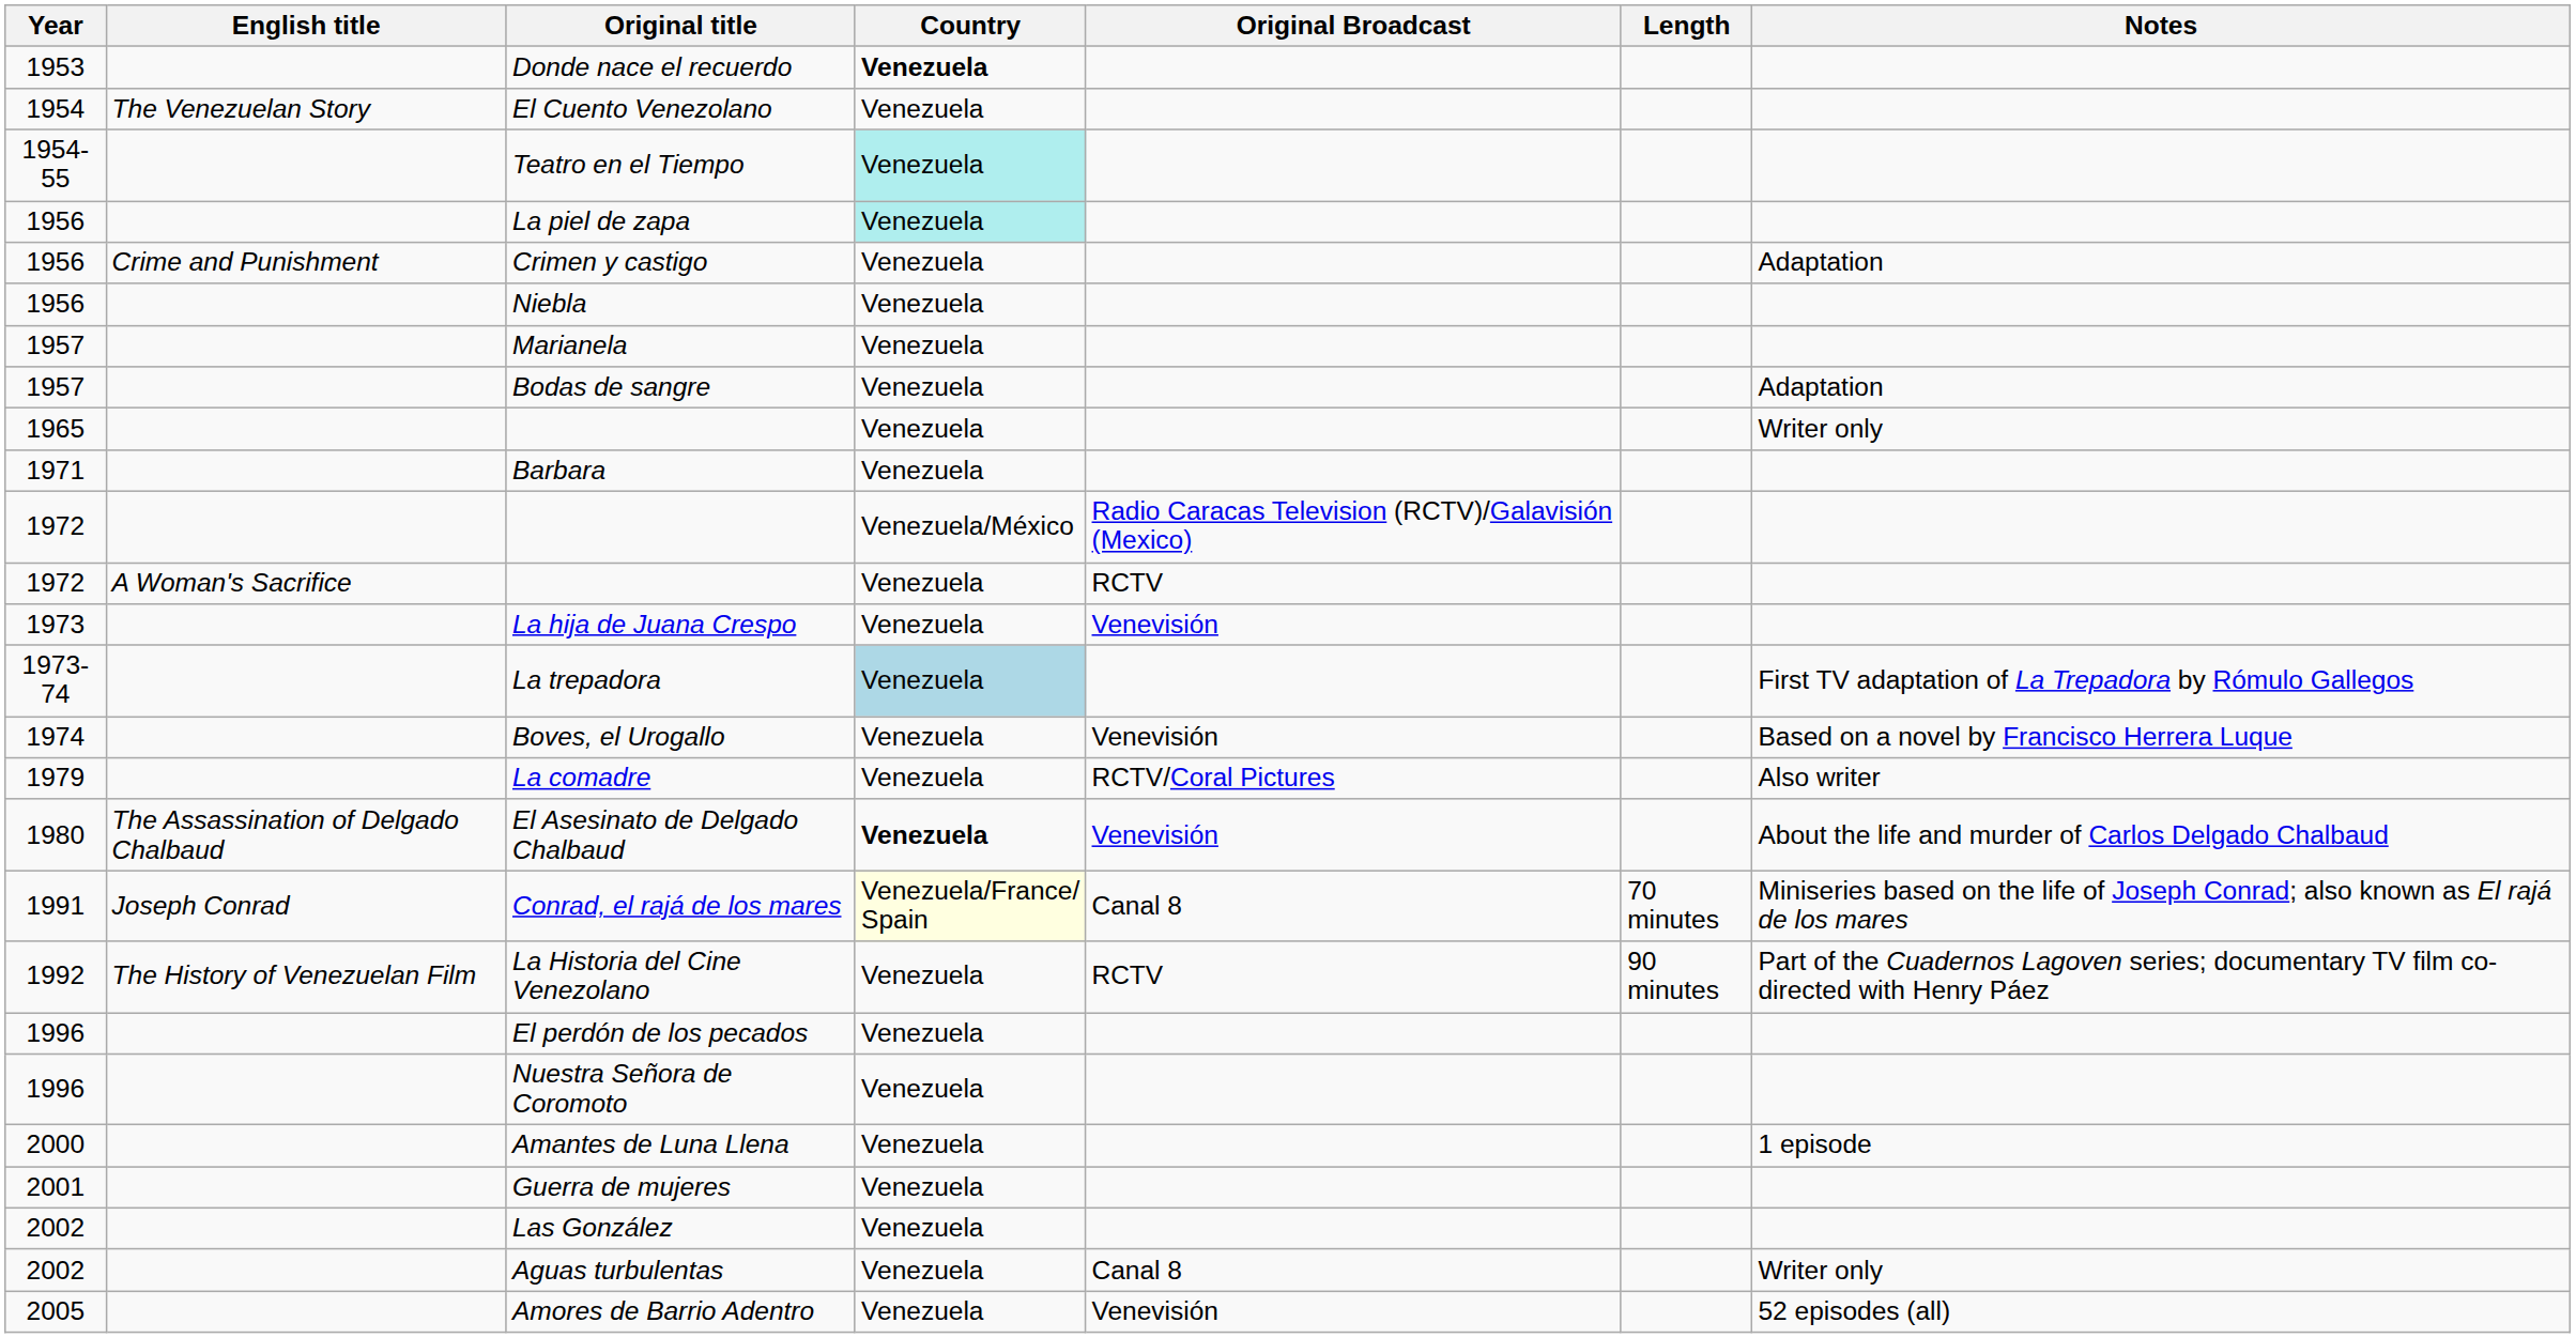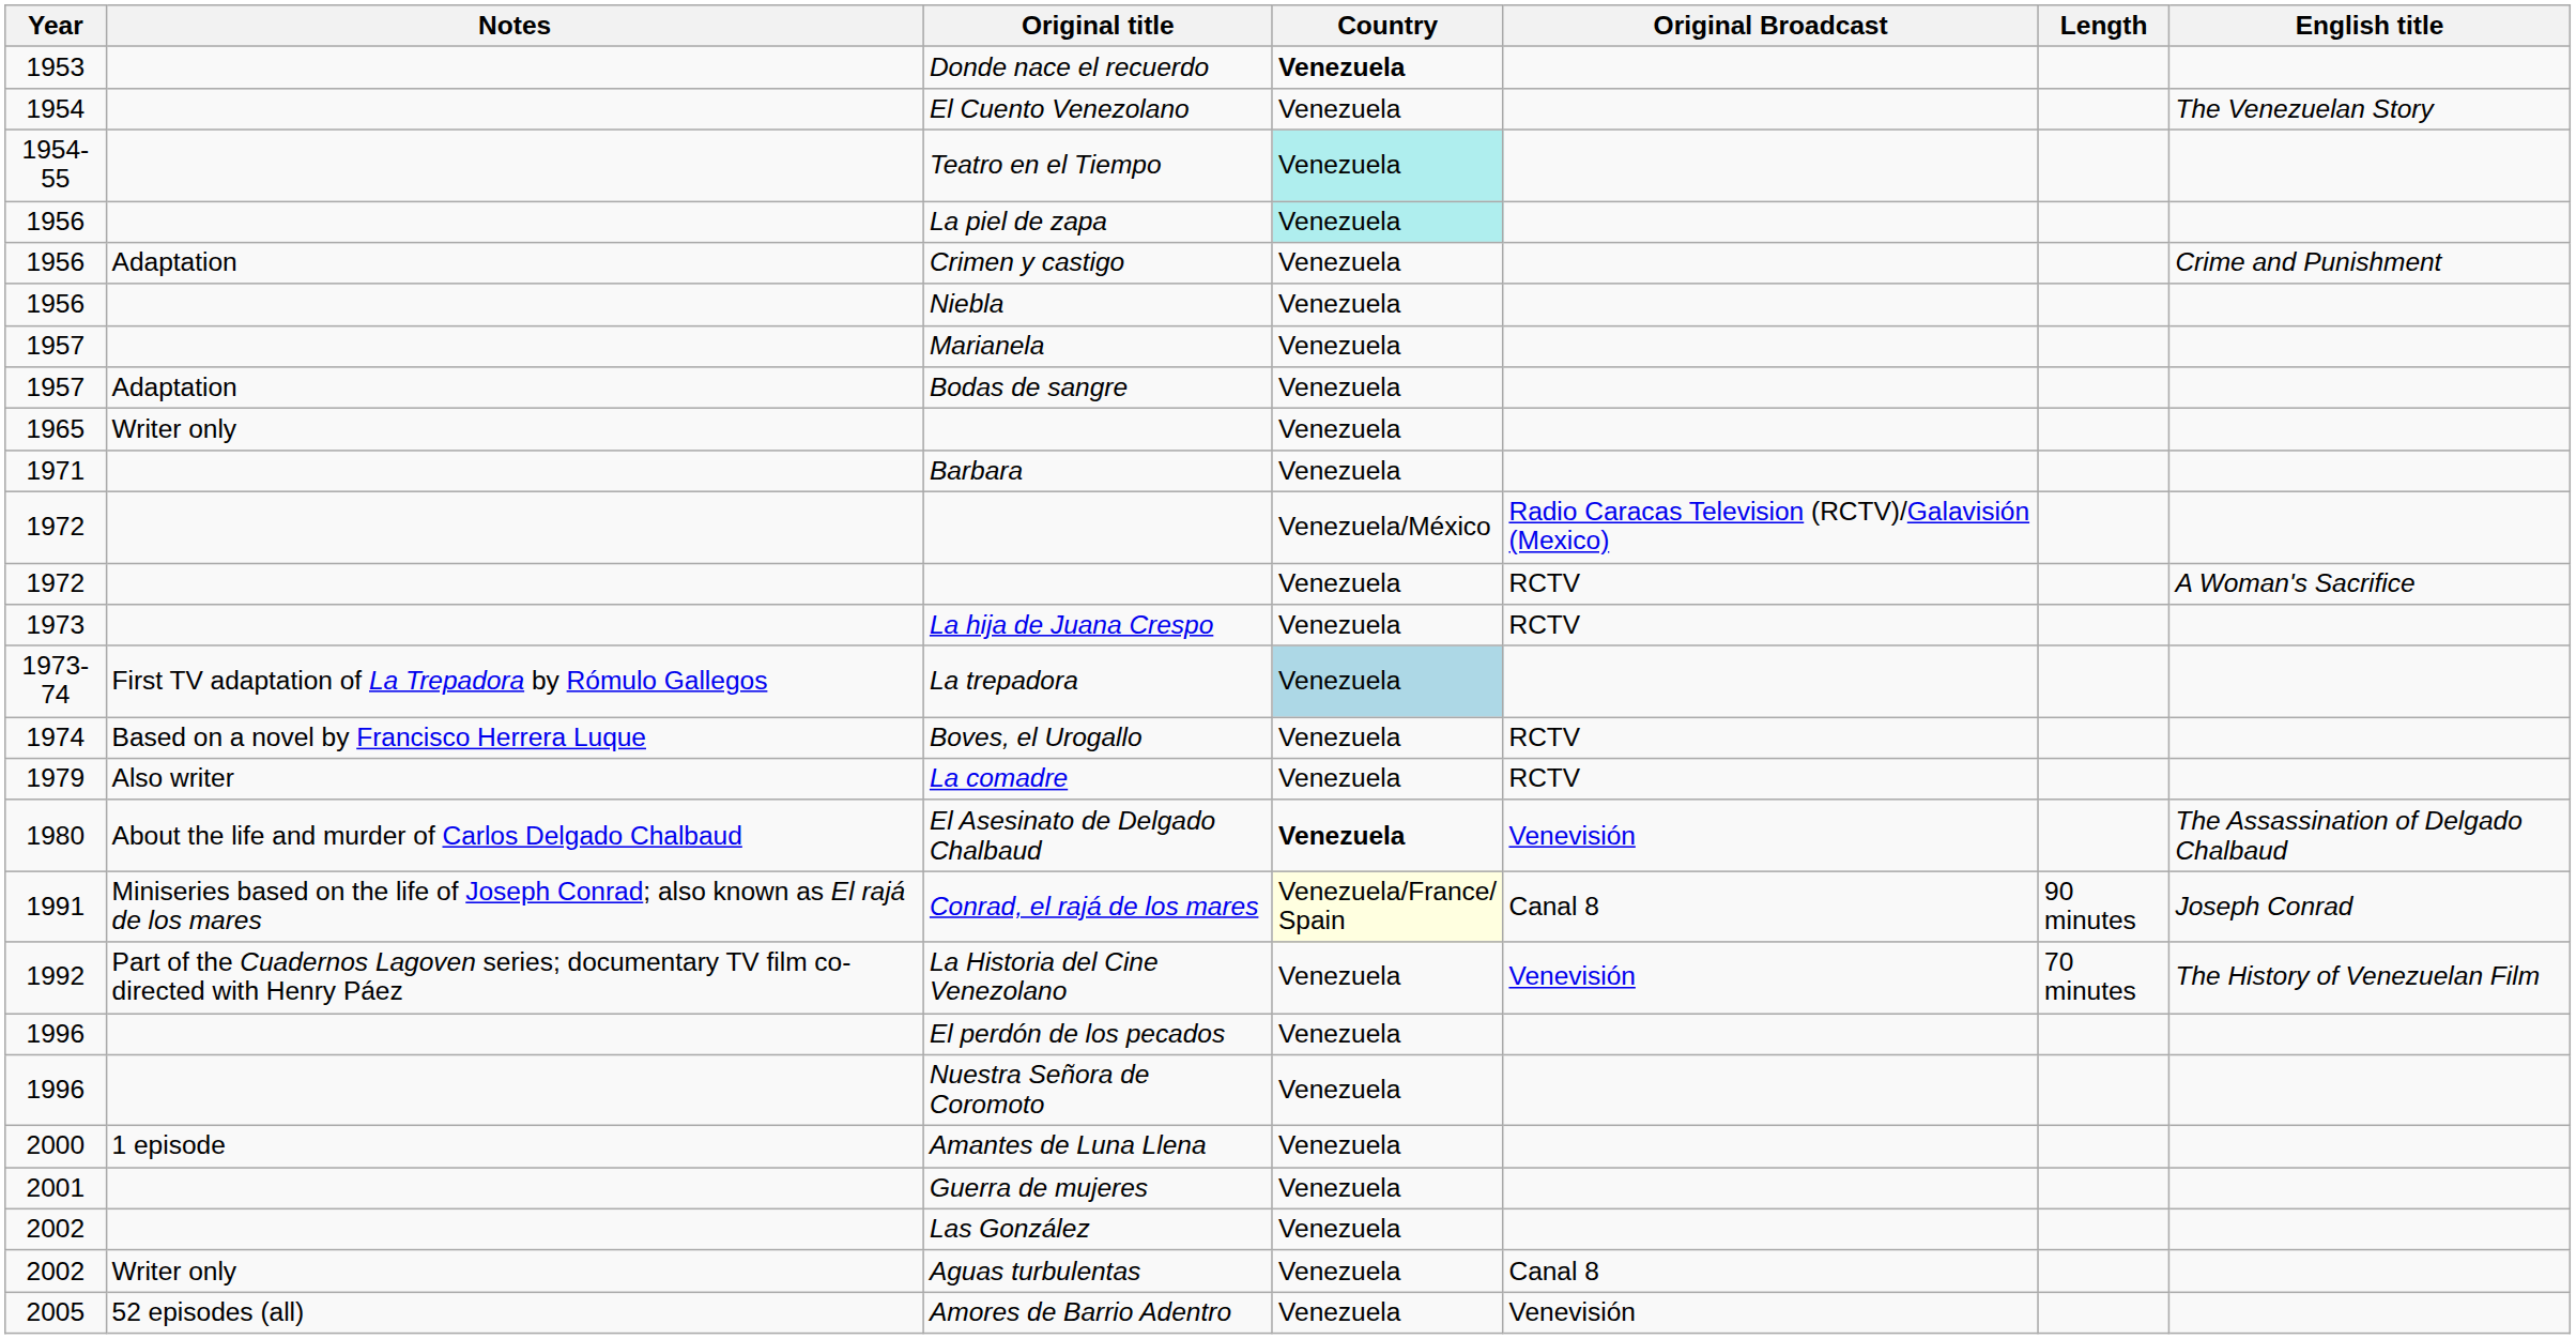columns swapped: English title <-> Notes
La hija de Juana Crespo | Original Broadcast: Venevisión -> RCTV
Boves, el Urogallo | Original Broadcast: Venevisión -> RCTV
La comadre | Original Broadcast: RCTV/Coral Pictures -> RCTV
Conrad, el rajá de los mares | Length: 70 minutes -> 90 minutes
La Historia del Cine Venezolano | Original Broadcast: RCTV -> Venevisión
La Historia del Cine Venezolano | Length: 90 minutes -> 70 minutes
